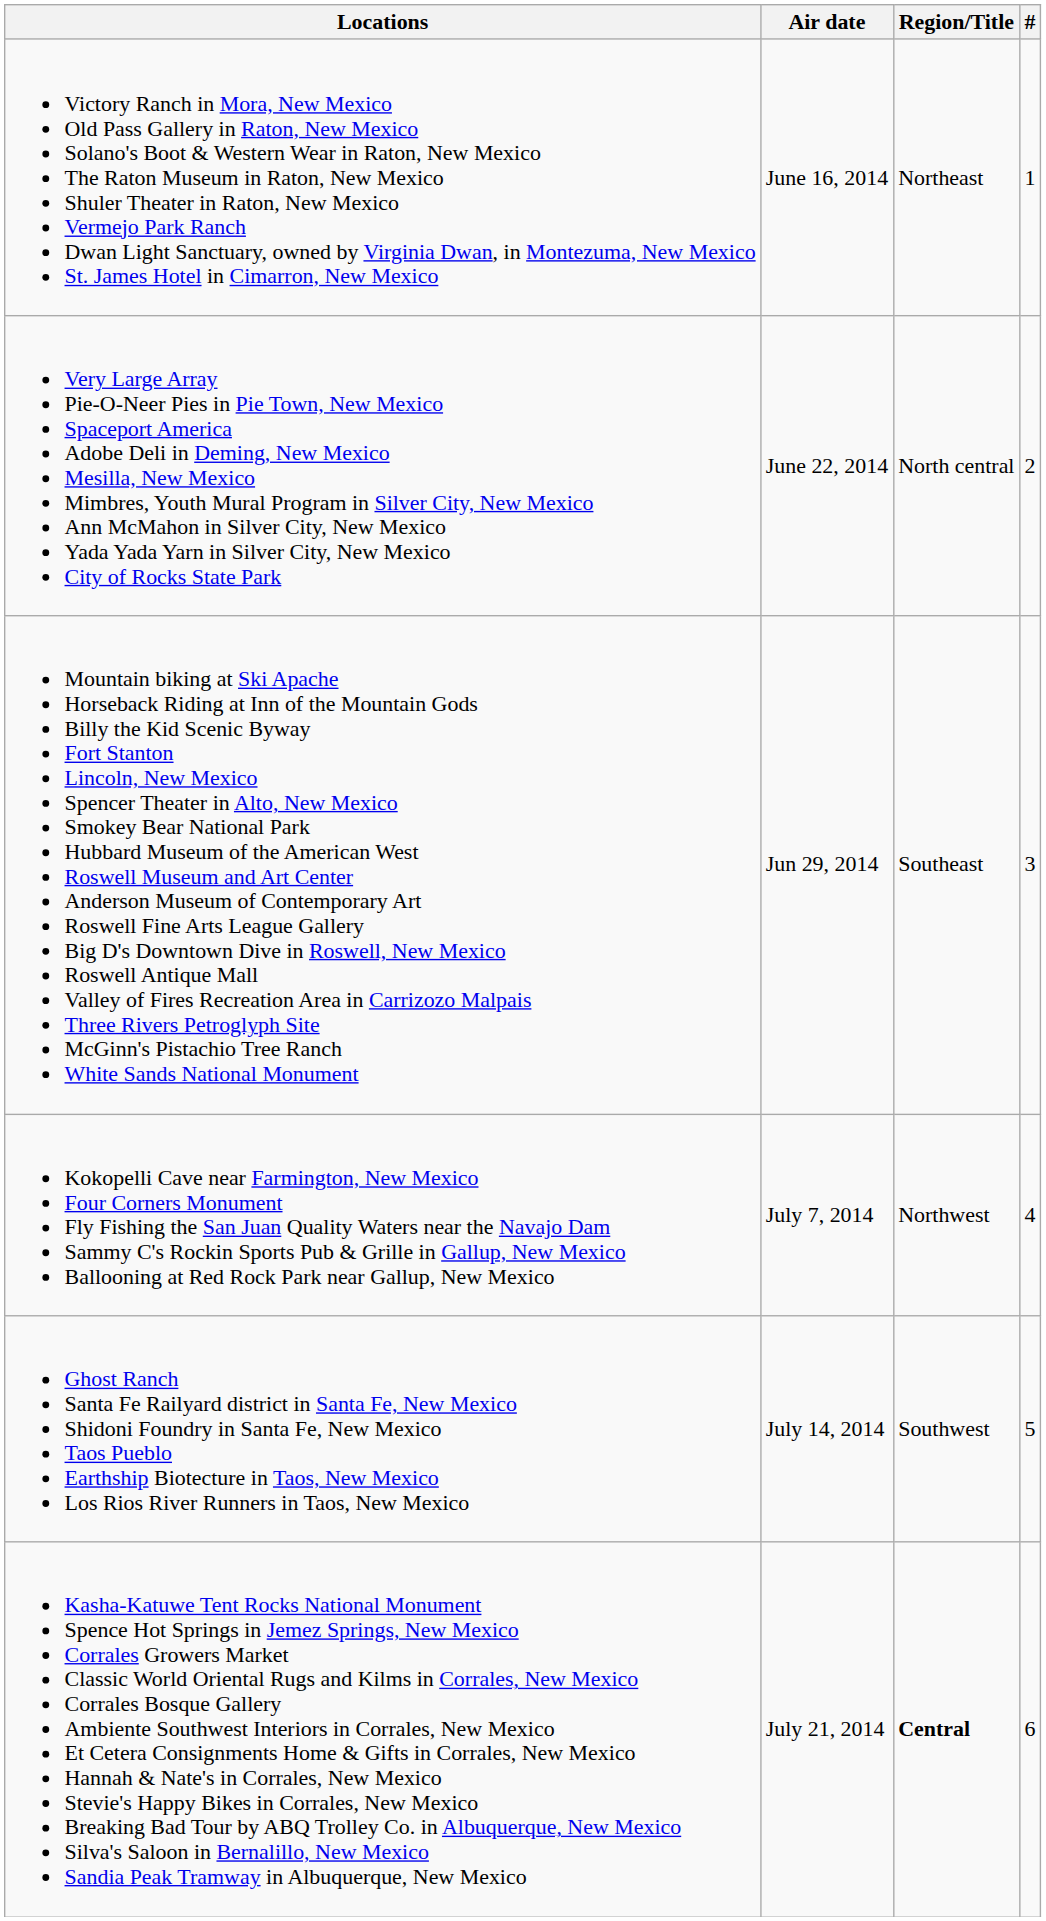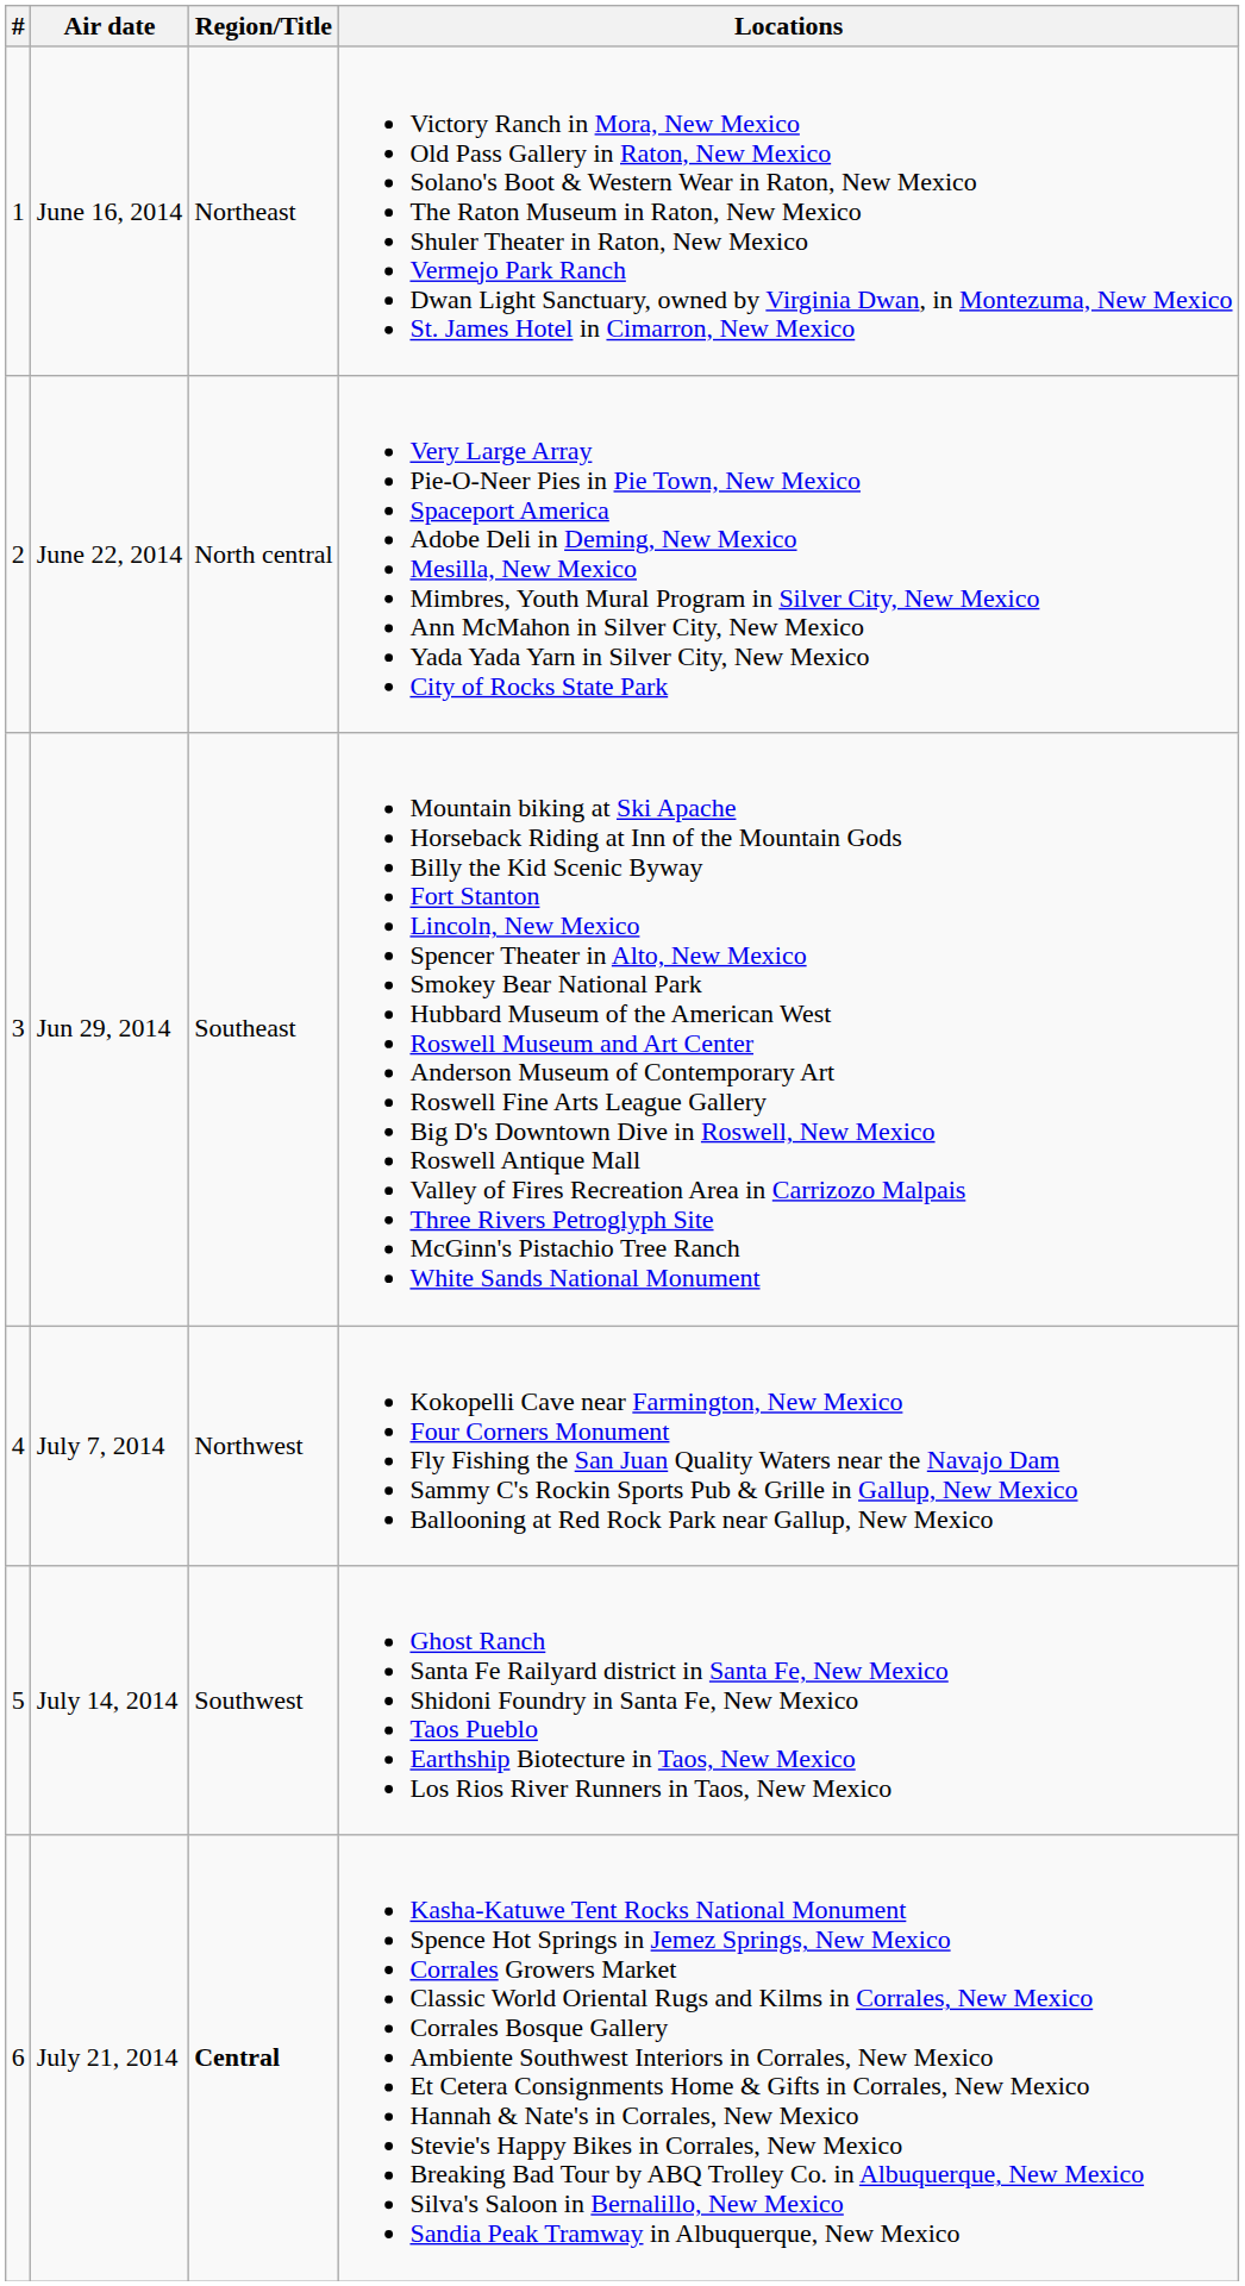columns swapped: # <-> Locations
